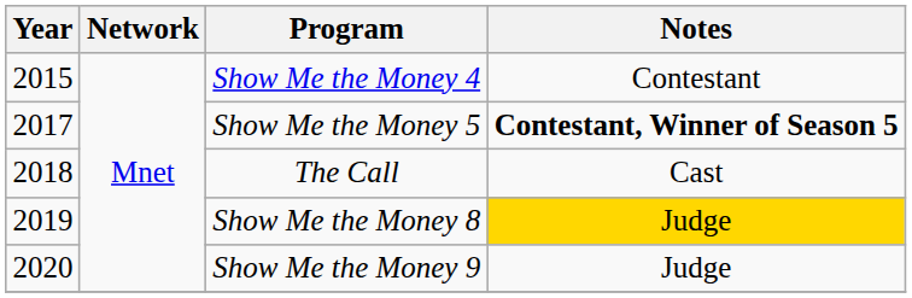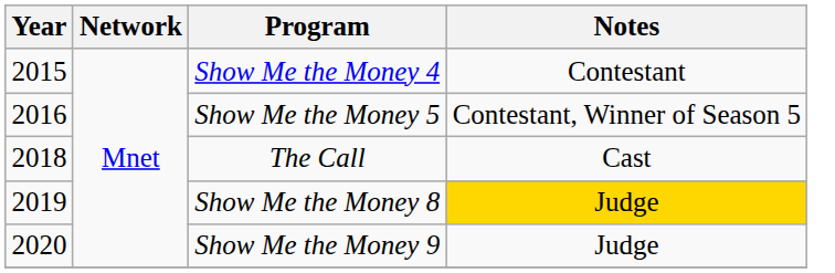Show Me the Money 5 | Year: 2017 -> 2016
Show Me the Money 5 | Notes: bold -> normal
